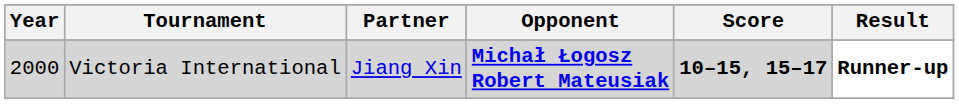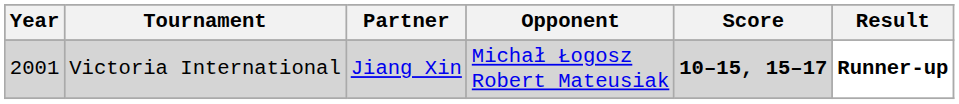Victoria International | Year: 2000 -> 2001
Victoria International | Opponent: bold -> normal
